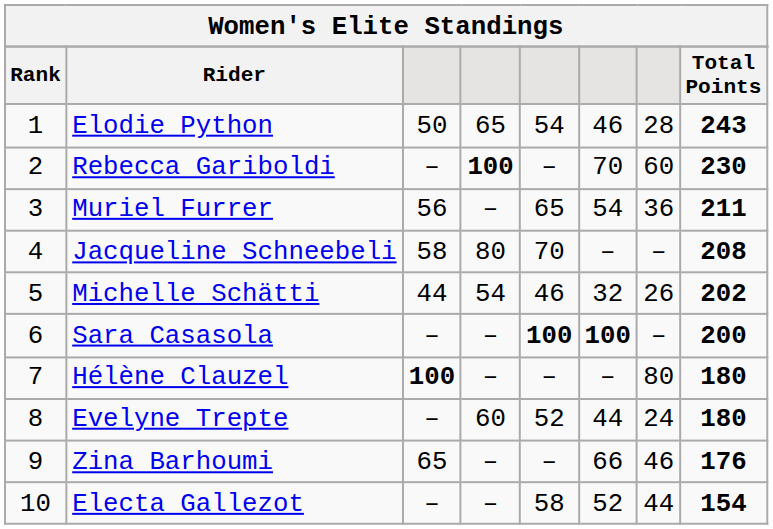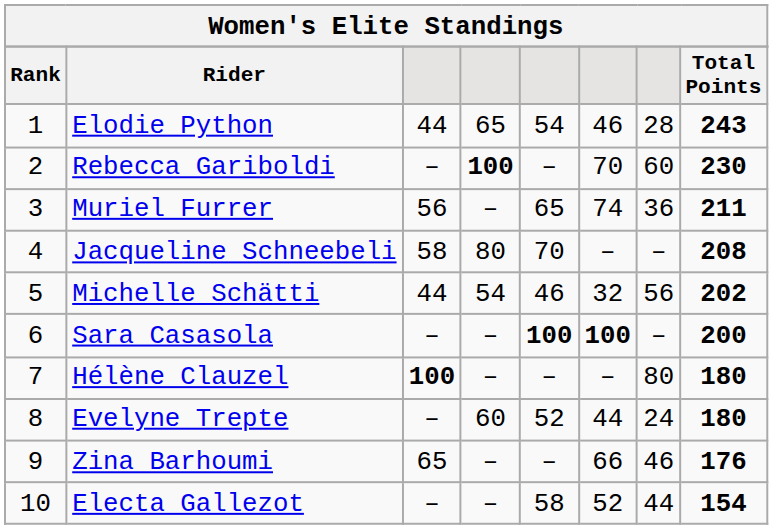Elodie Python | column 3: 50 -> 44
Muriel Furrer | column 6: 54 -> 74
Michelle Schätti | column 7: 26 -> 56
